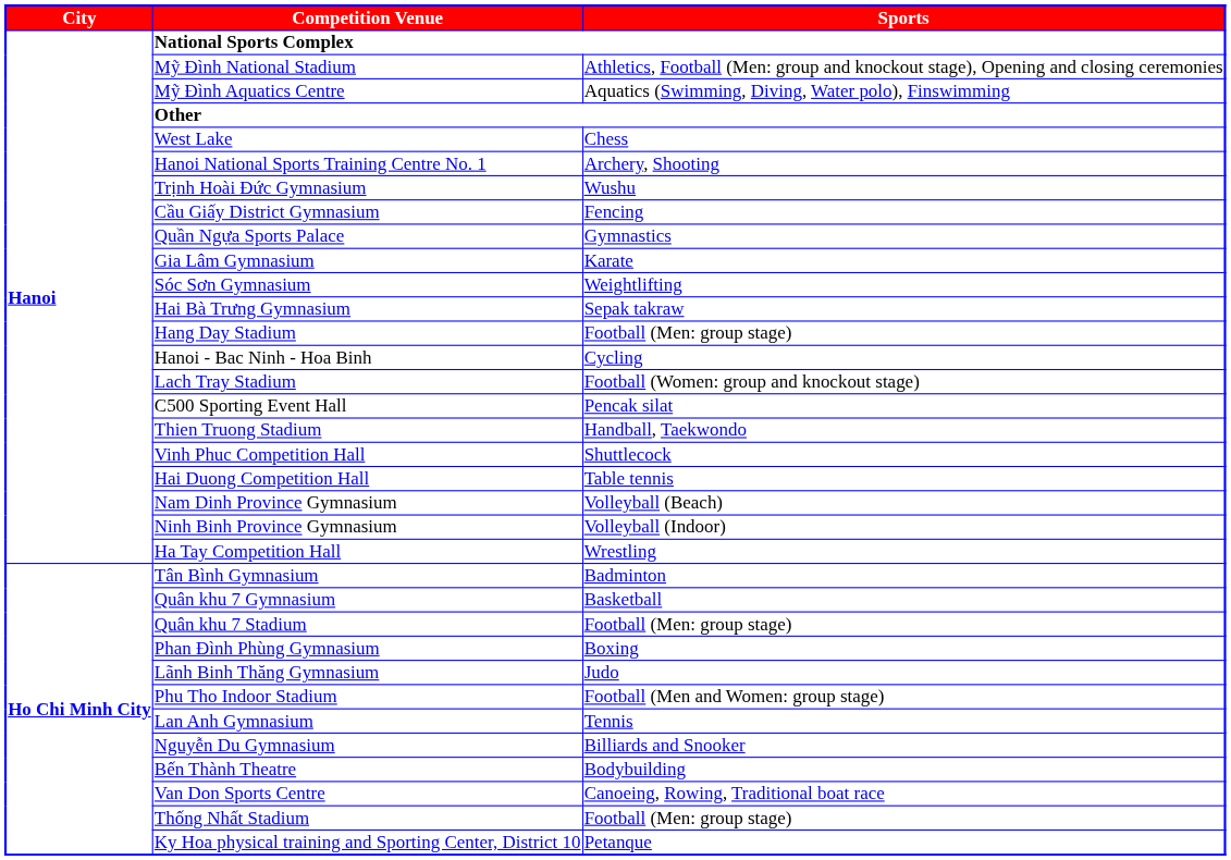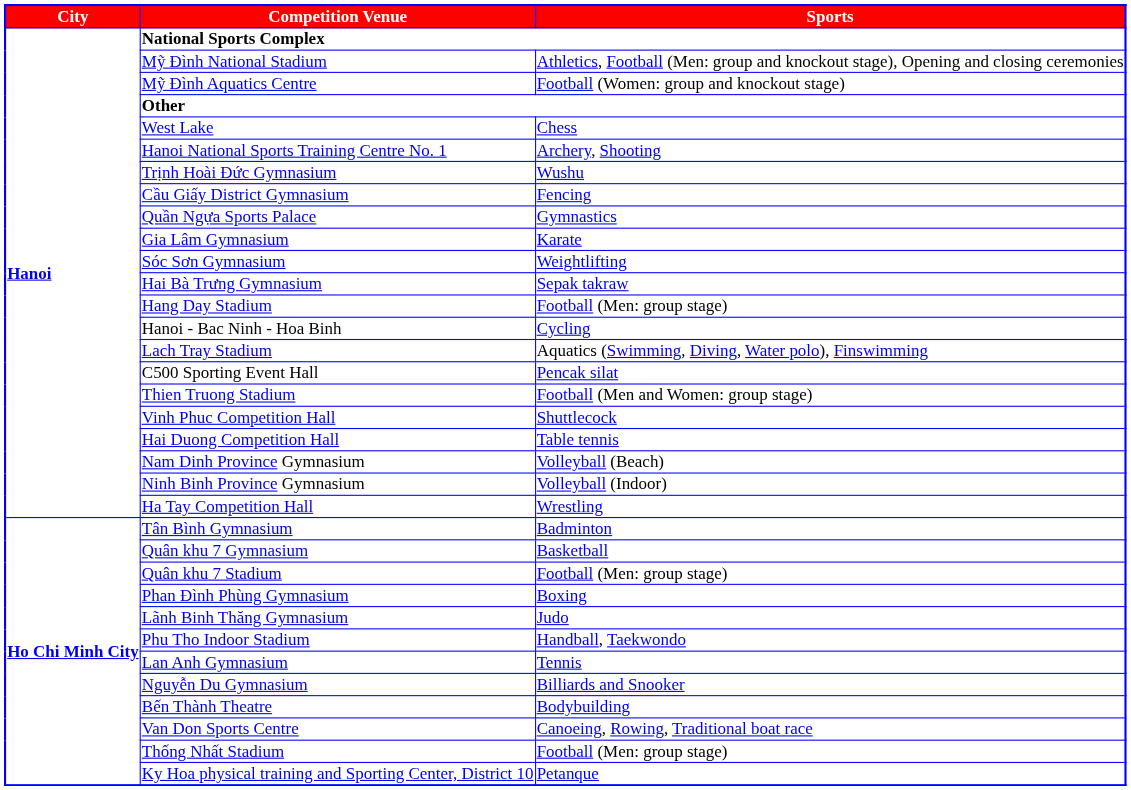Mỹ Đình Aquatics Centre | column 3: Aquatics (Swimming, Diving, Water polo), Finswimming -> Football (Women: group and knockout stage)
Lach Tray Stadium | column 3: Football (Women: group and knockout stage) -> Aquatics (Swimming, Diving, Water polo), Finswimming
Thien Truong Stadium | column 3: Handball, Taekwondo -> Football (Men and Women: group stage)
Phu Tho Indoor Stadium | column 3: Football (Men and Women: group stage) -> Handball, Taekwondo
